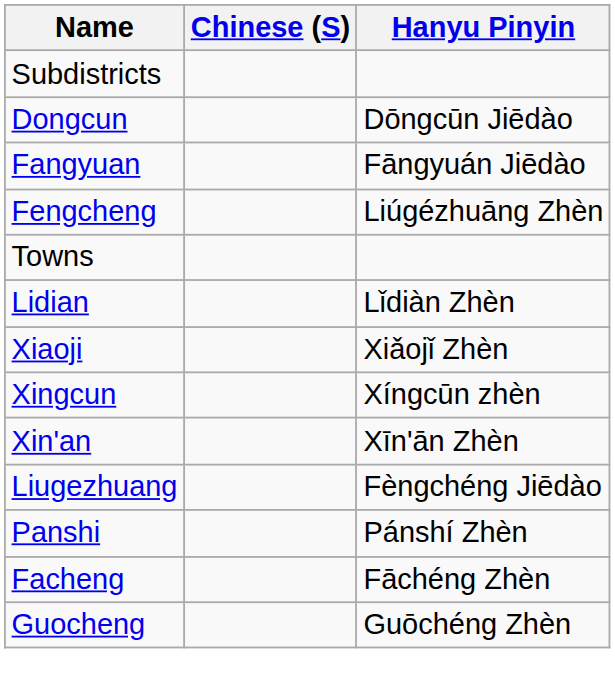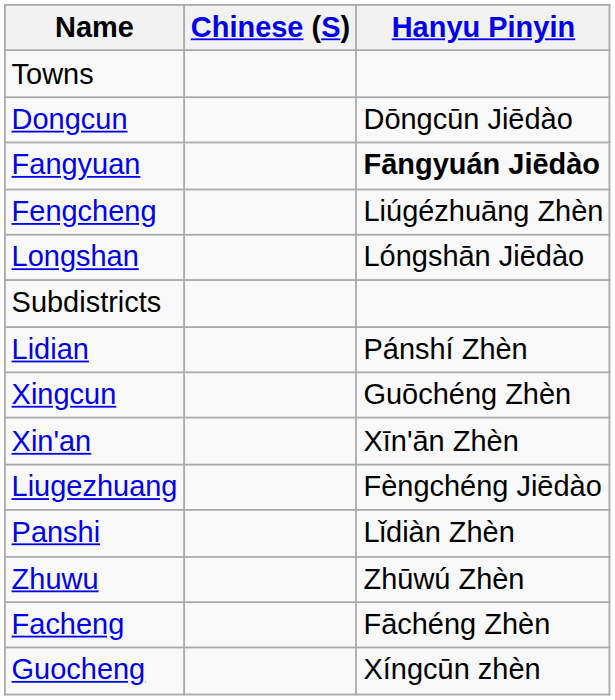rows swapped: Subdistricts <-> Towns
Fangyuan | Hanyu Pinyin: normal -> bold
+ row: Longshan | Lóngshān Jiēdào
Lidian | Hanyu Pinyin: Lǐdiàn Zhèn -> Pánshí Zhèn
- row: Xiaoji | Xiǎojǐ Zhèn
Xingcun | Hanyu Pinyin: Xíngcūn zhèn -> Guōchéng Zhèn
Panshi | Hanyu Pinyin: Pánshí Zhèn -> Lǐdiàn Zhèn
+ row: Zhuwu | Zhūwú Zhèn
Guocheng | Hanyu Pinyin: Guōchéng Zhèn -> Xíngcūn zhèn
